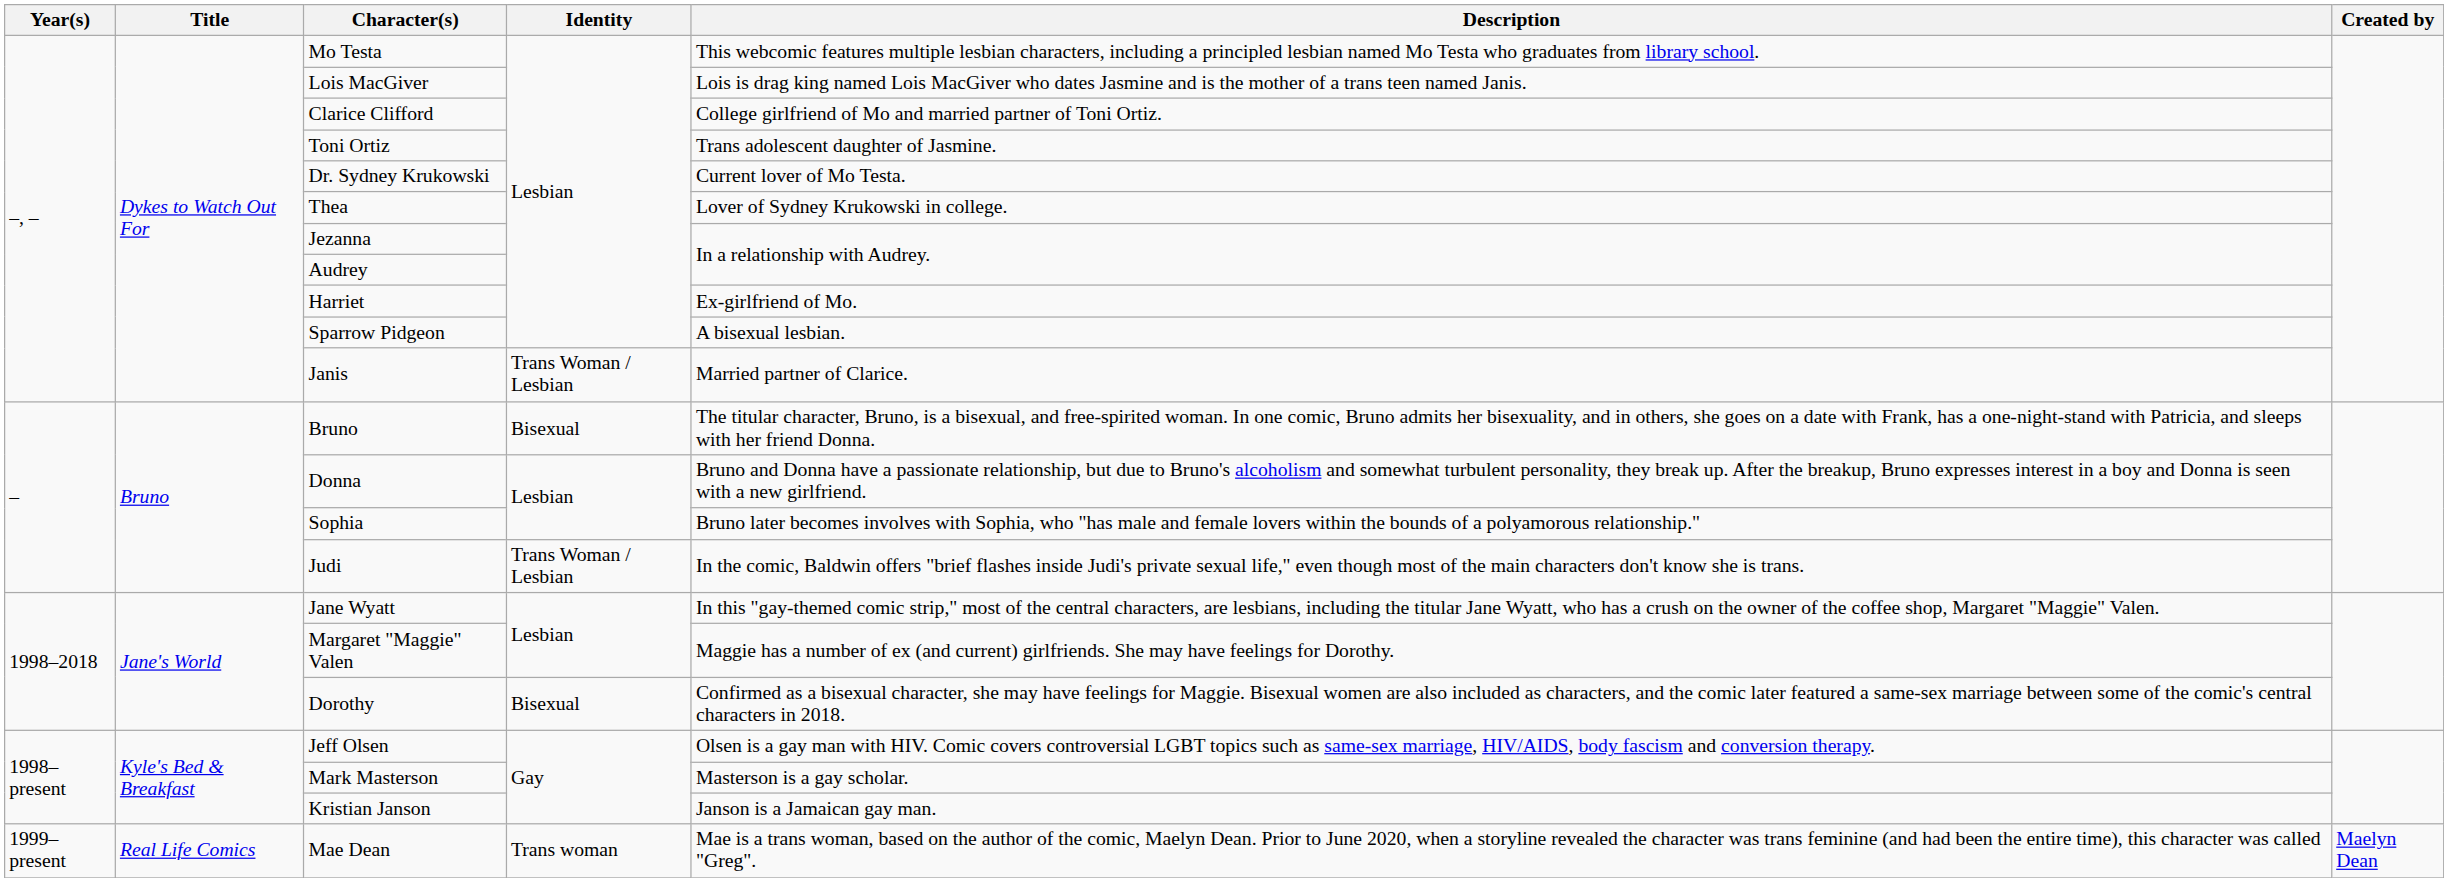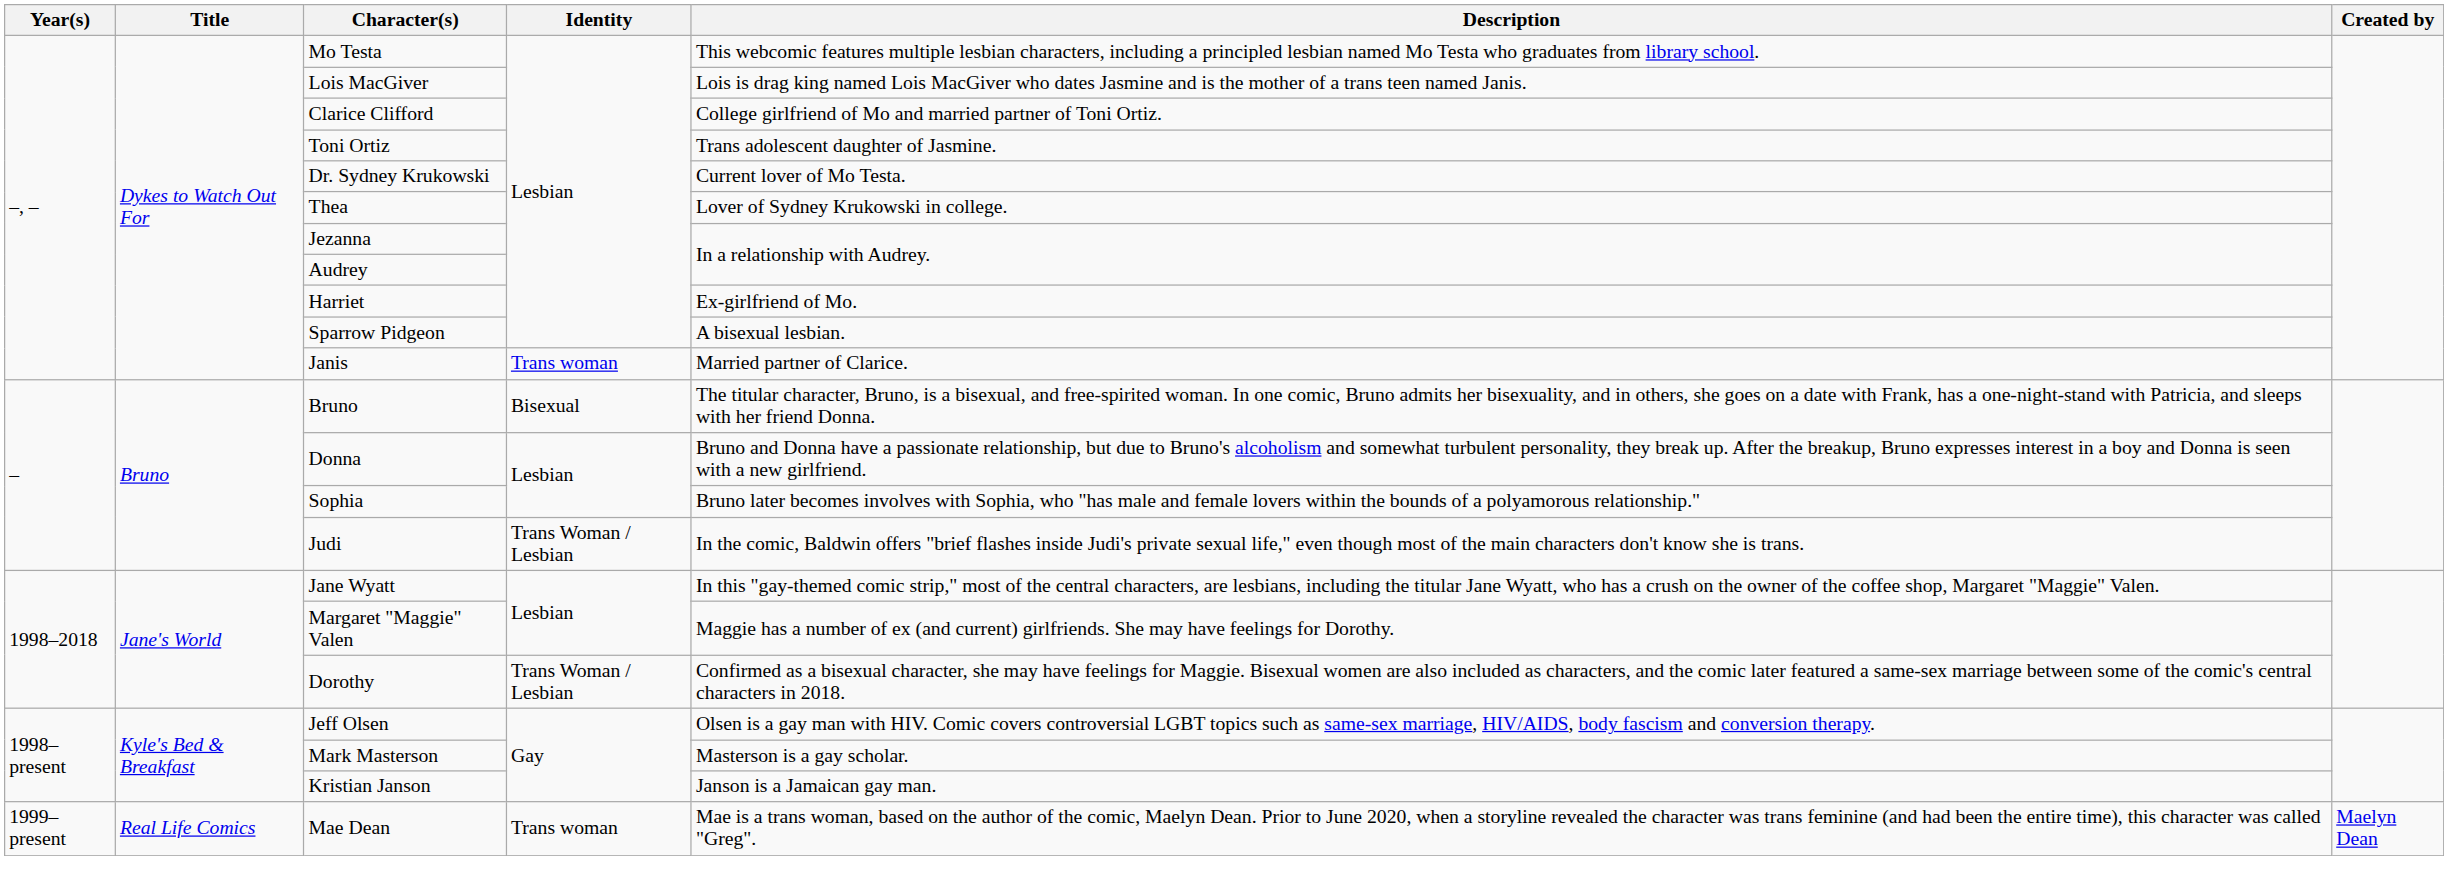Janis | Identity: Trans Woman / Lesbian -> Trans woman
Dorothy | Identity: Bisexual -> Trans Woman / Lesbian
